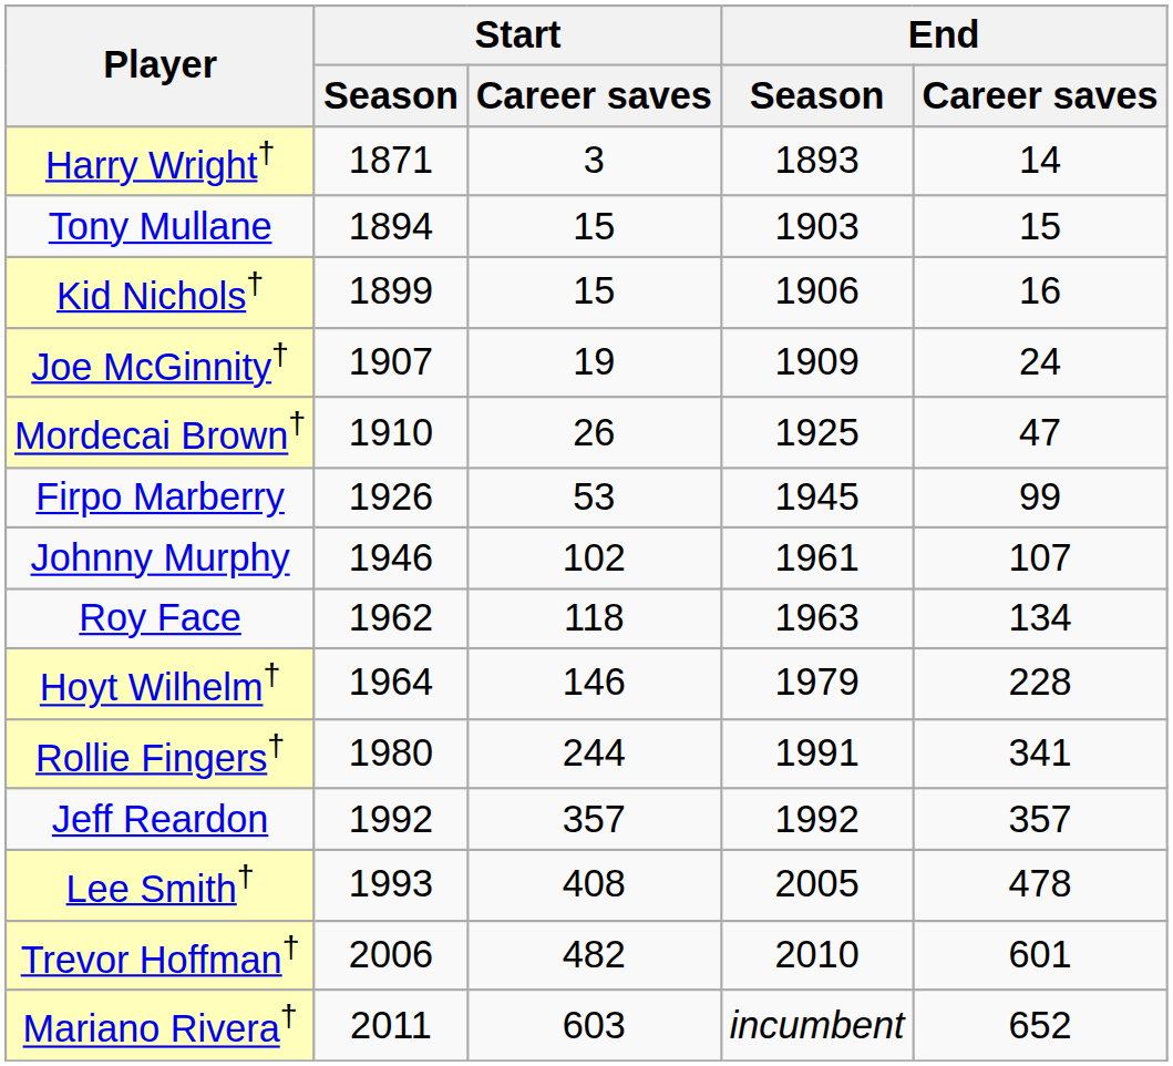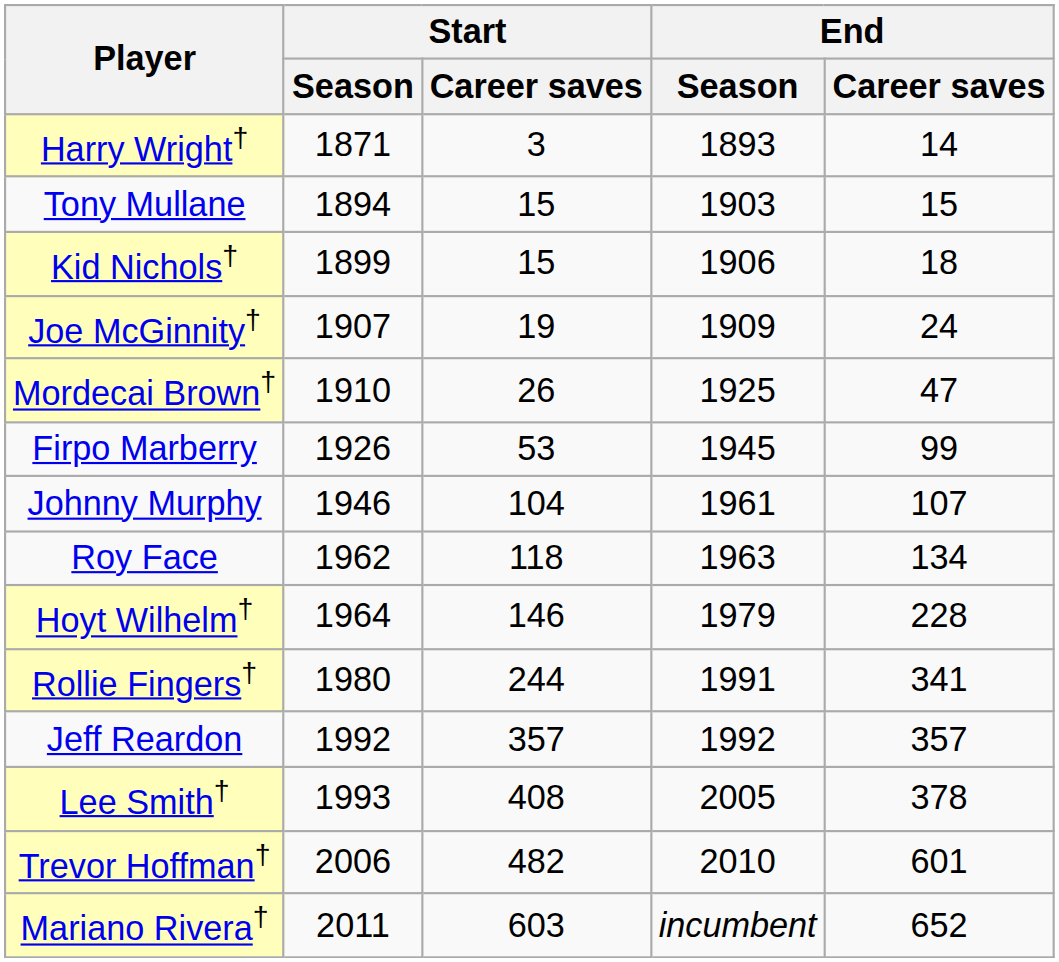Kid Nichols† | End / Career saves: 16 -> 18
Johnny Murphy | Start / Career saves: 102 -> 104
Lee Smith† | End / Career saves: 478 -> 378
